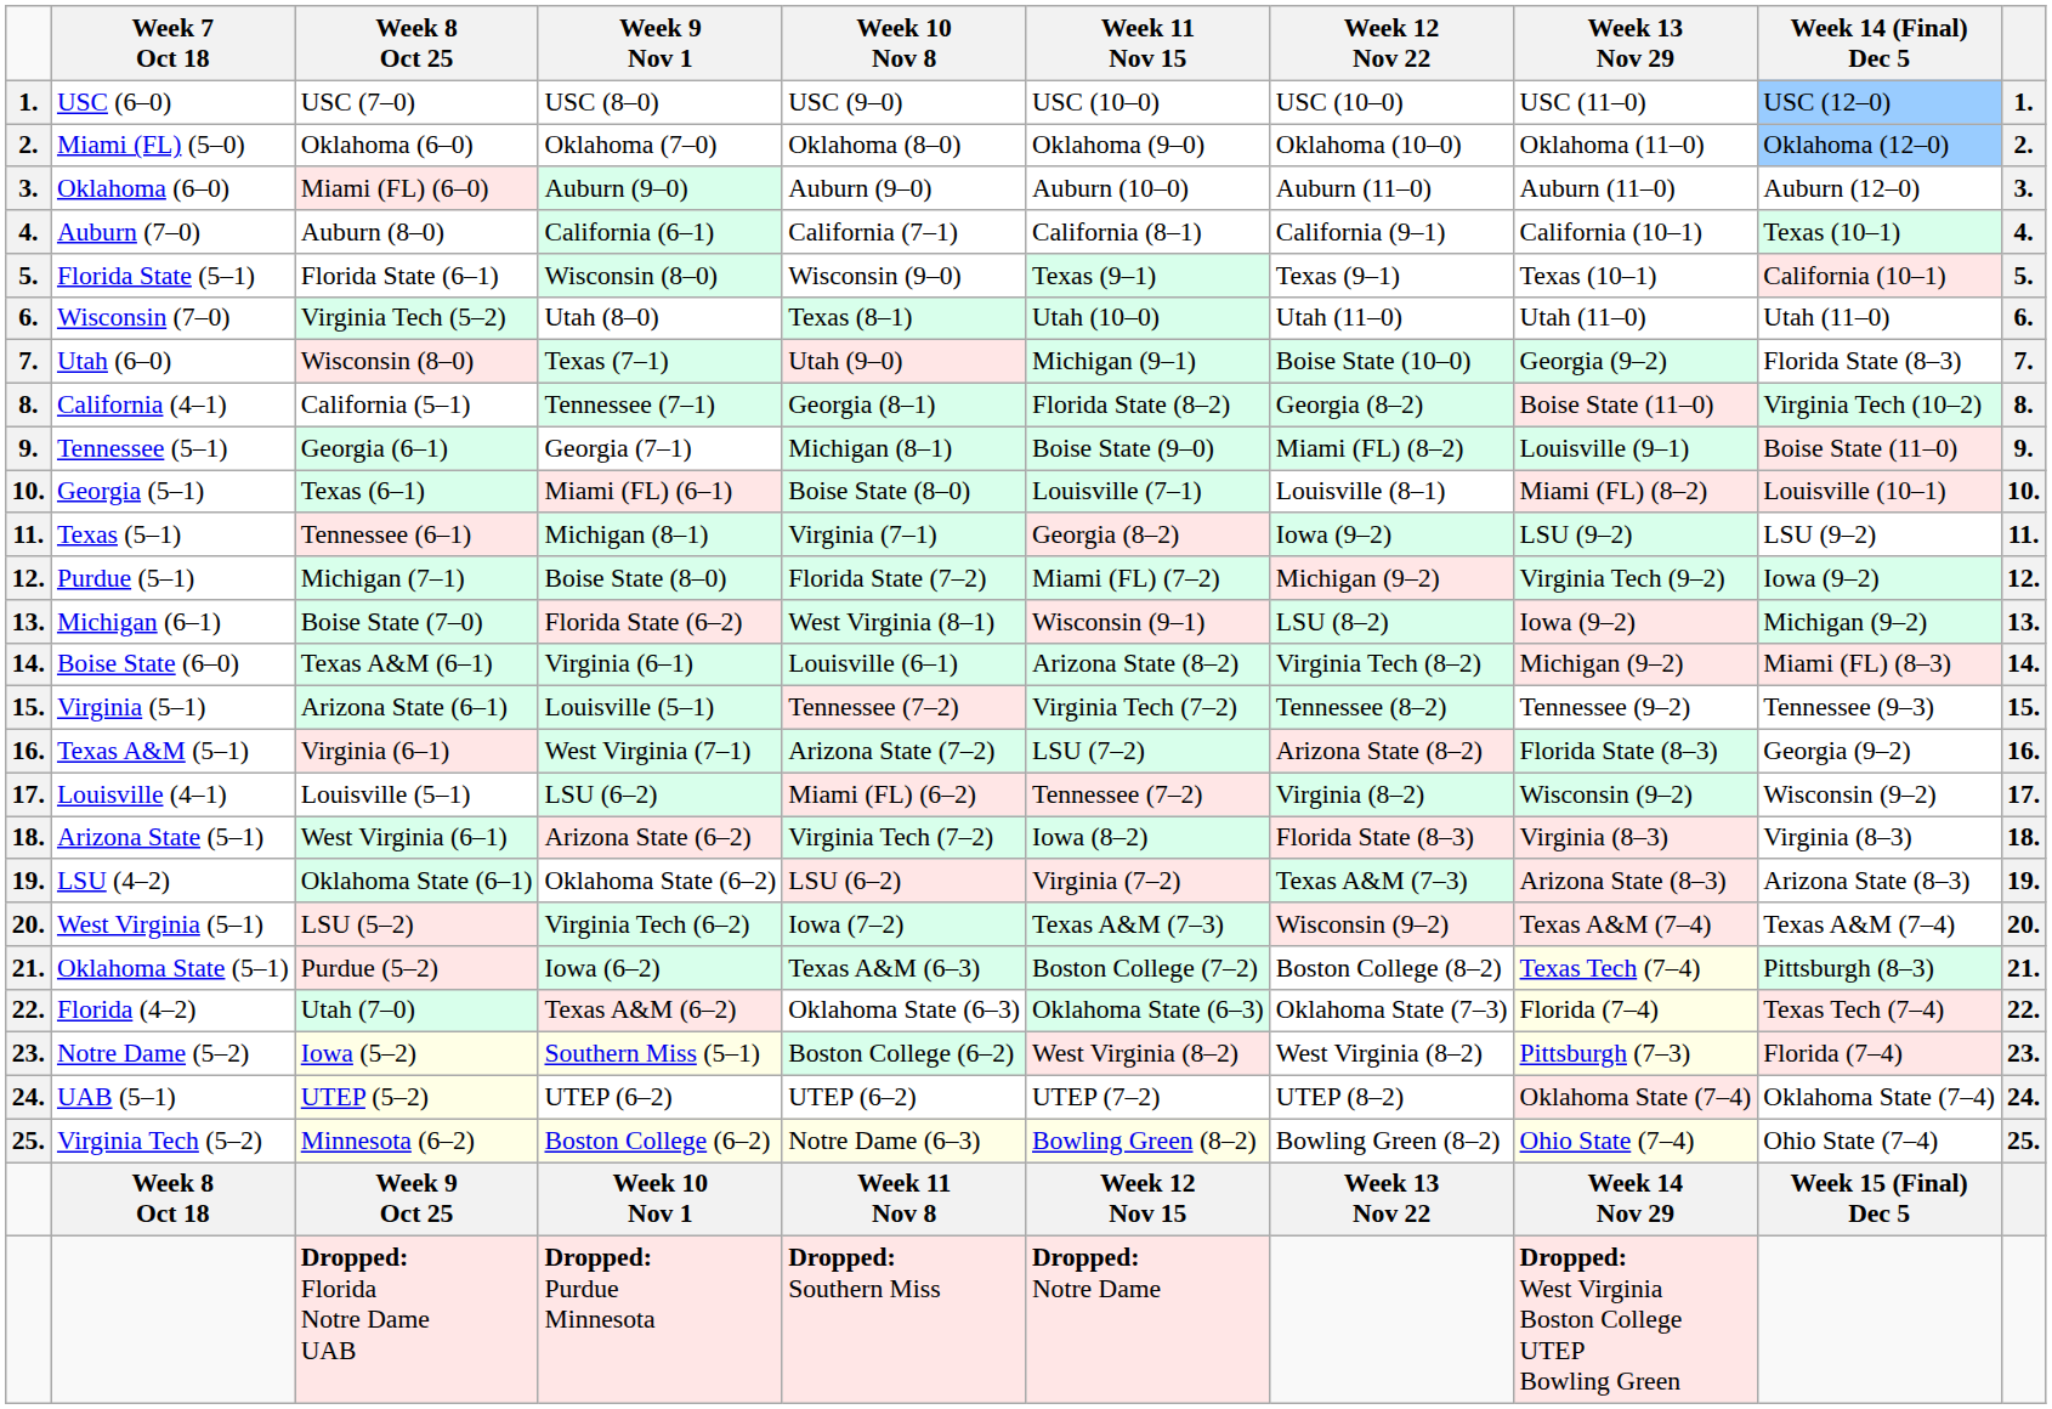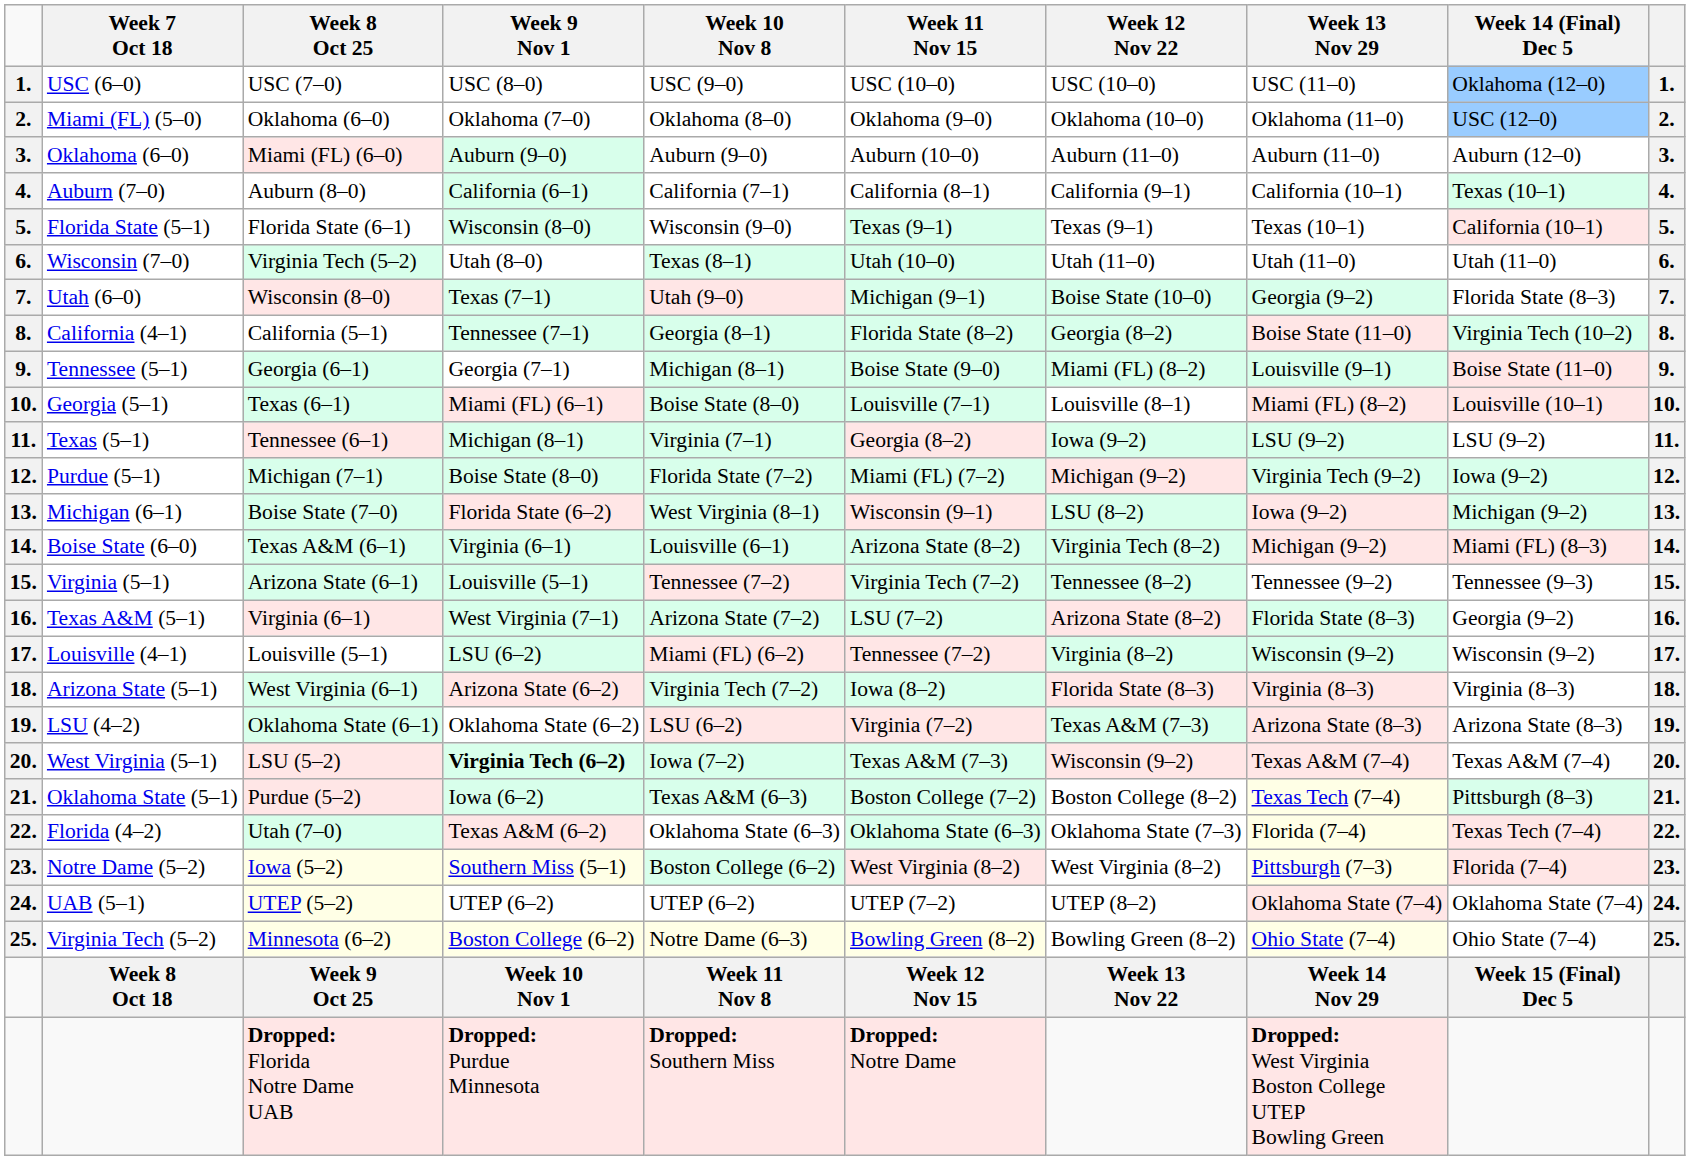USC (6–0) | Week 14 (Final) Dec 5: USC (12–0) -> Oklahoma (12–0)
Miami (FL) (5–0) | Week 14 (Final) Dec 5: Oklahoma (12–0) -> USC (12–0)
West Virginia (5–1) | Week 9 Nov 1: normal -> bold
